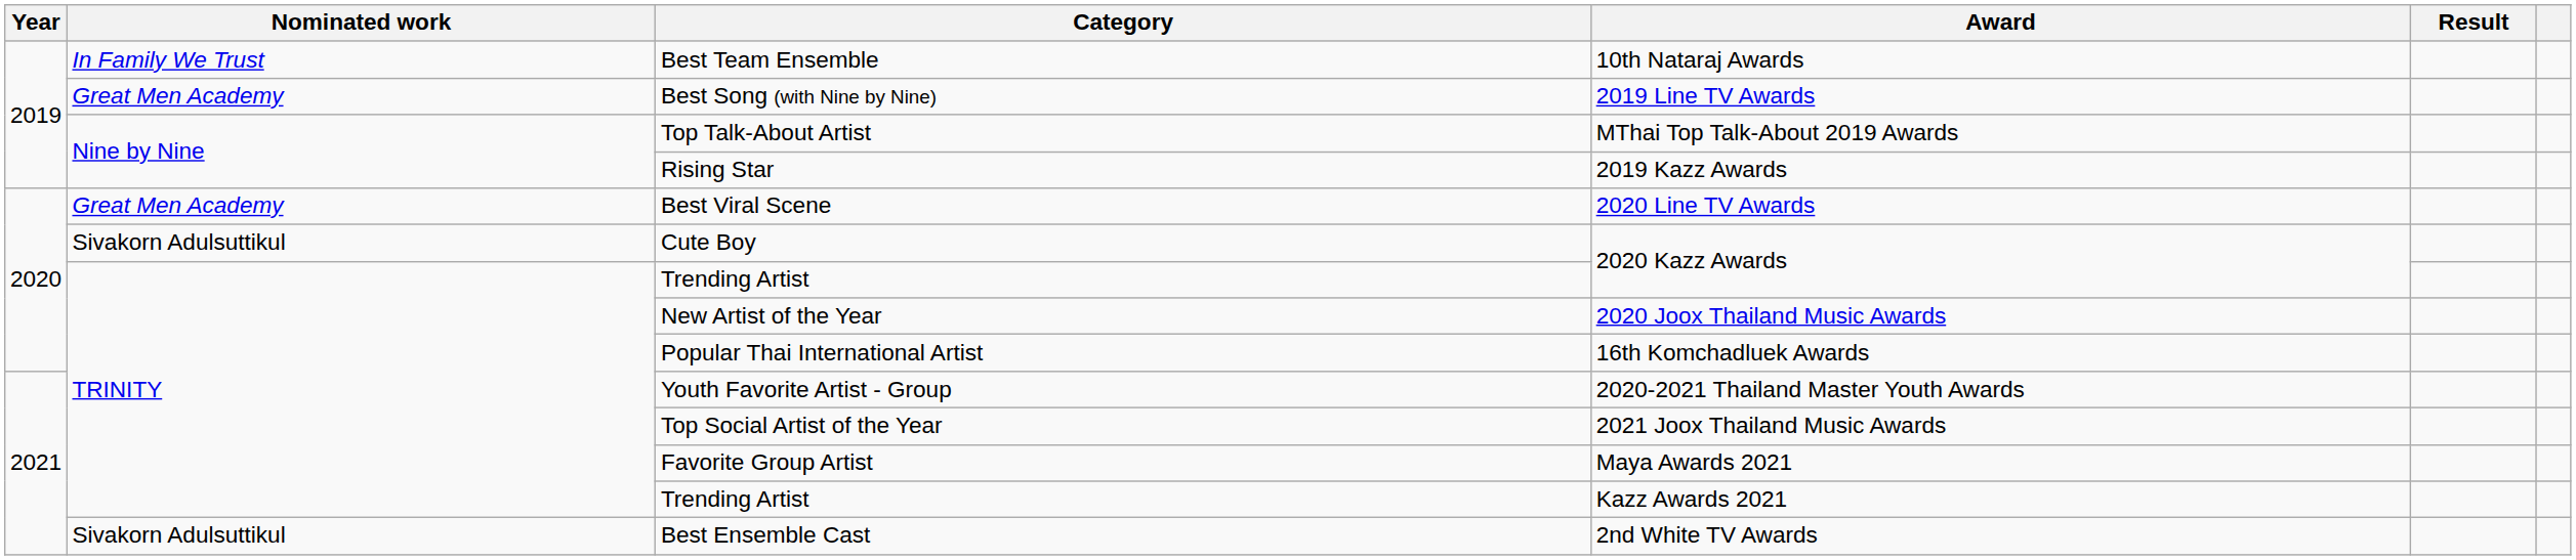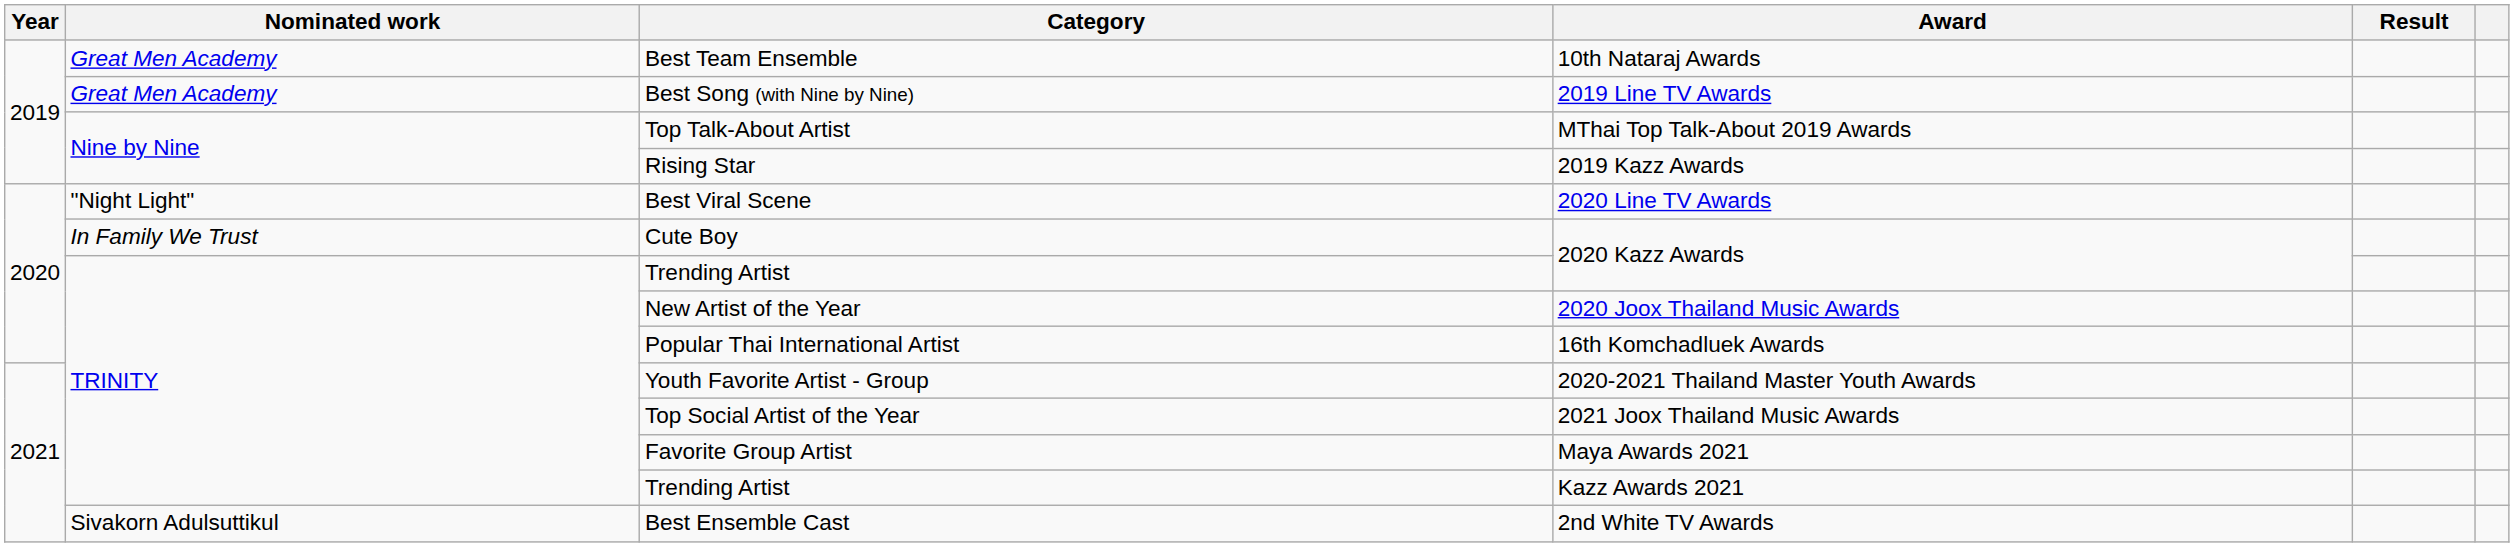Best Team Ensemble | Nominated work: In Family We Trust -> Great Men Academy
Best Viral Scene | Nominated work: Great Men Academy -> "Night Light"
Cute Boy | Nominated work: Sivakorn Adulsuttikul -> In Family We Trust
